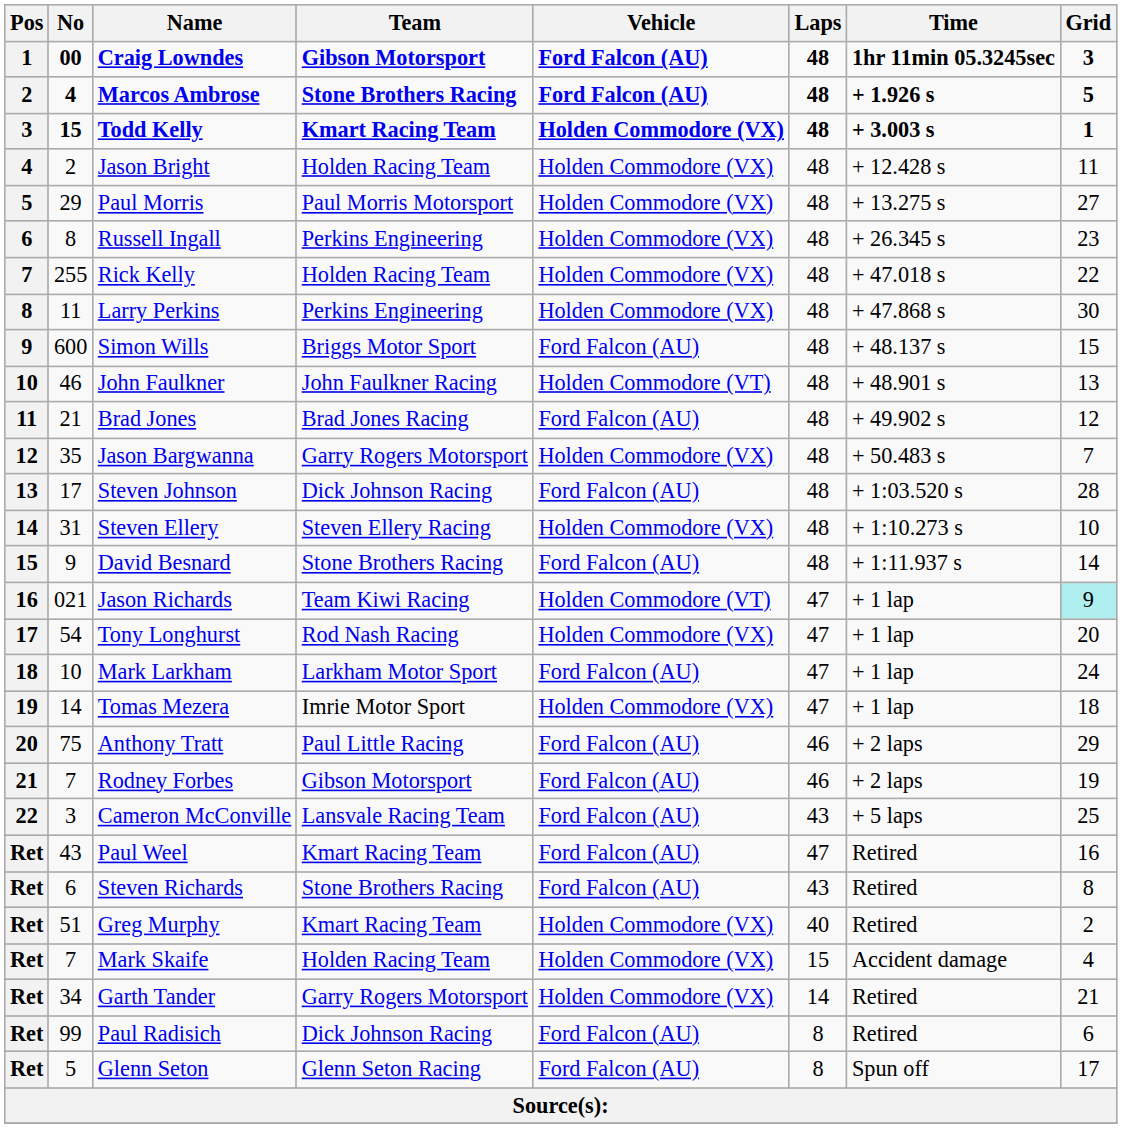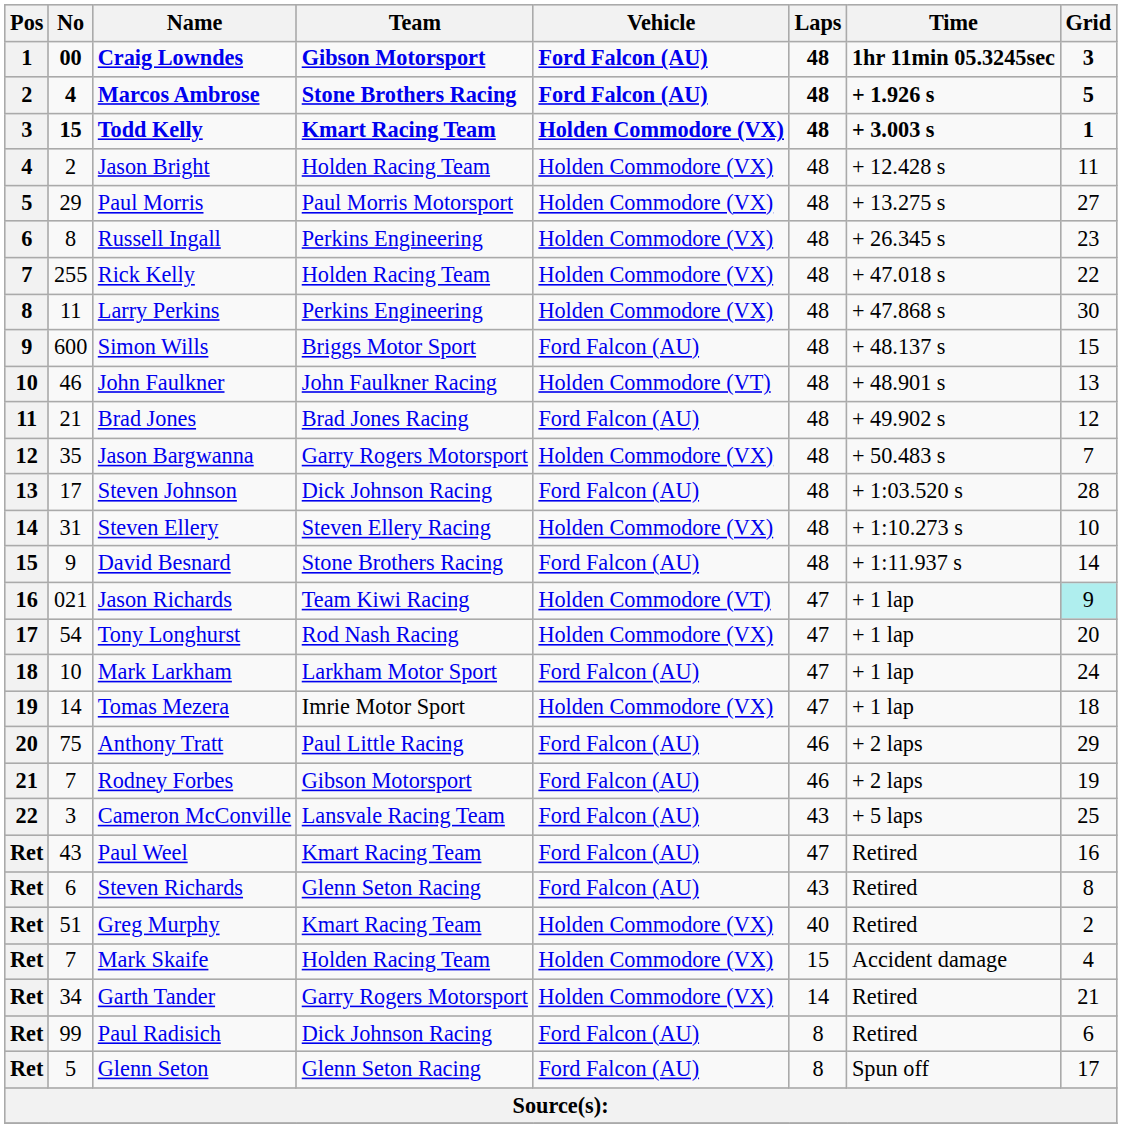Steven Richards | Team: Stone Brothers Racing -> Glenn Seton Racing
